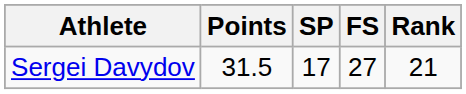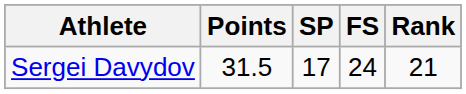Sergei Davydov | FS: 27 -> 24
